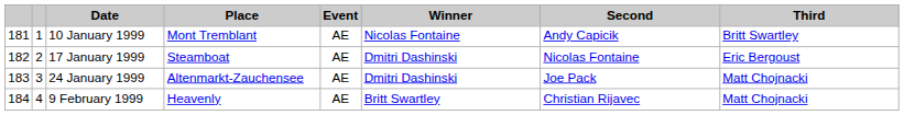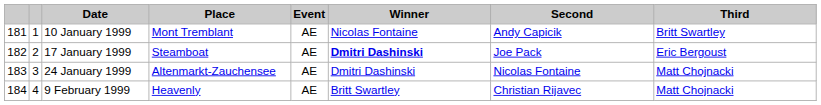17 January 1999 | Winner: normal -> bold
17 January 1999 | Second: Nicolas Fontaine -> Joe Pack
24 January 1999 | Second: Joe Pack -> Nicolas Fontaine
